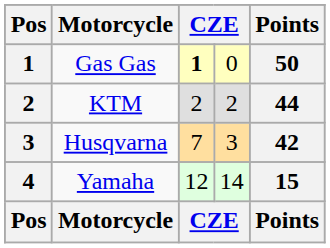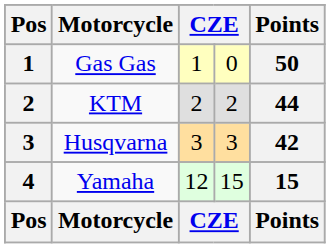Gas Gas | column 3: bold -> normal
Husqvarna | column 3: 7 -> 3
Yamaha | column 4: 14 -> 15
